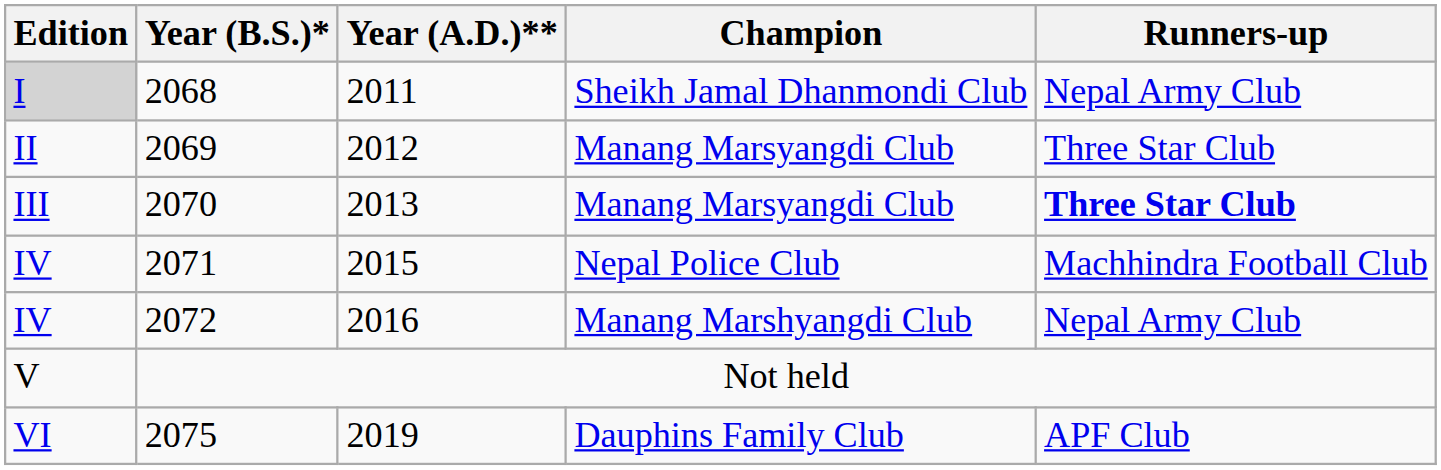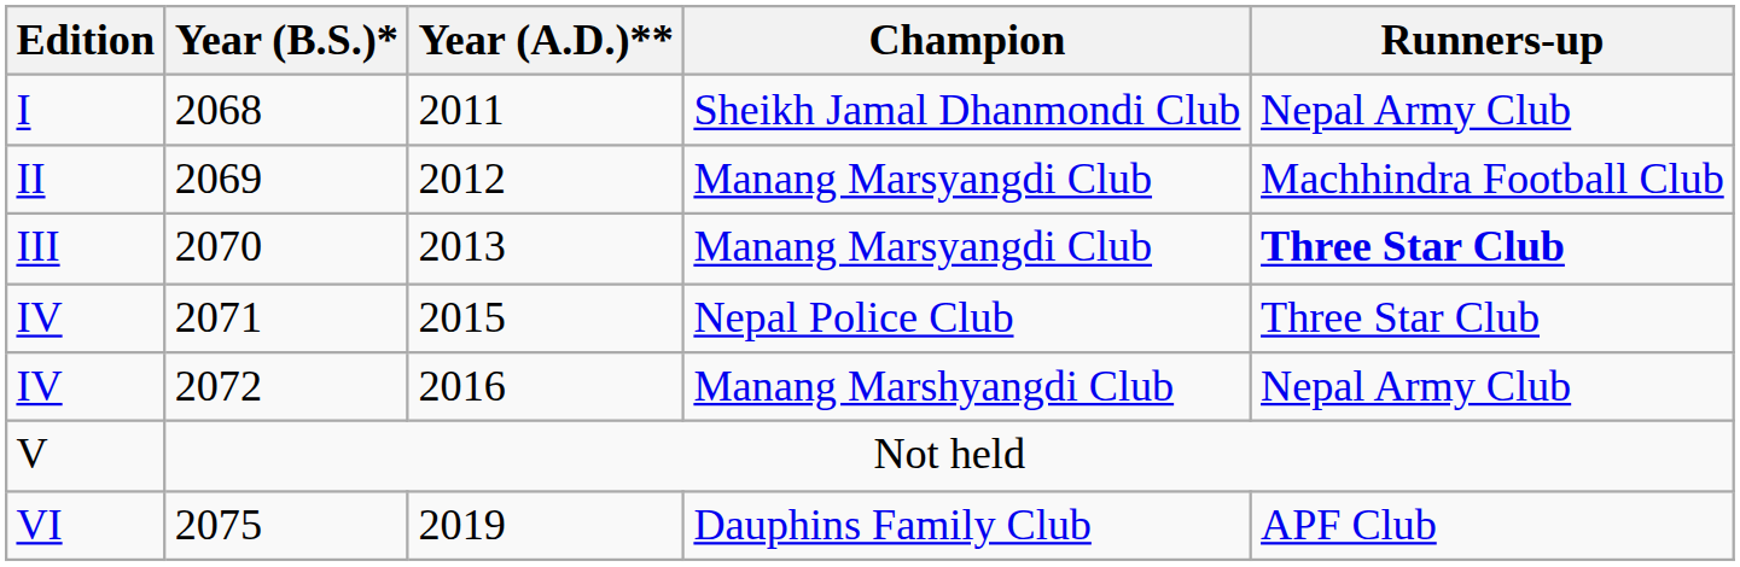2068 | Edition: lightgrey background -> no background
2069 | Runners-up: Three Star Club -> Machhindra Football Club
2071 | Runners-up: Machhindra Football Club -> Three Star Club
